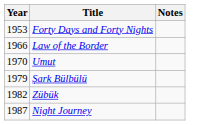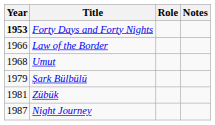+ column: Role
Forty Days and Forty Nights | Year: normal -> bold
Umut | Year: 1970 -> 1968
Zübük | Year: 1982 -> 1981
